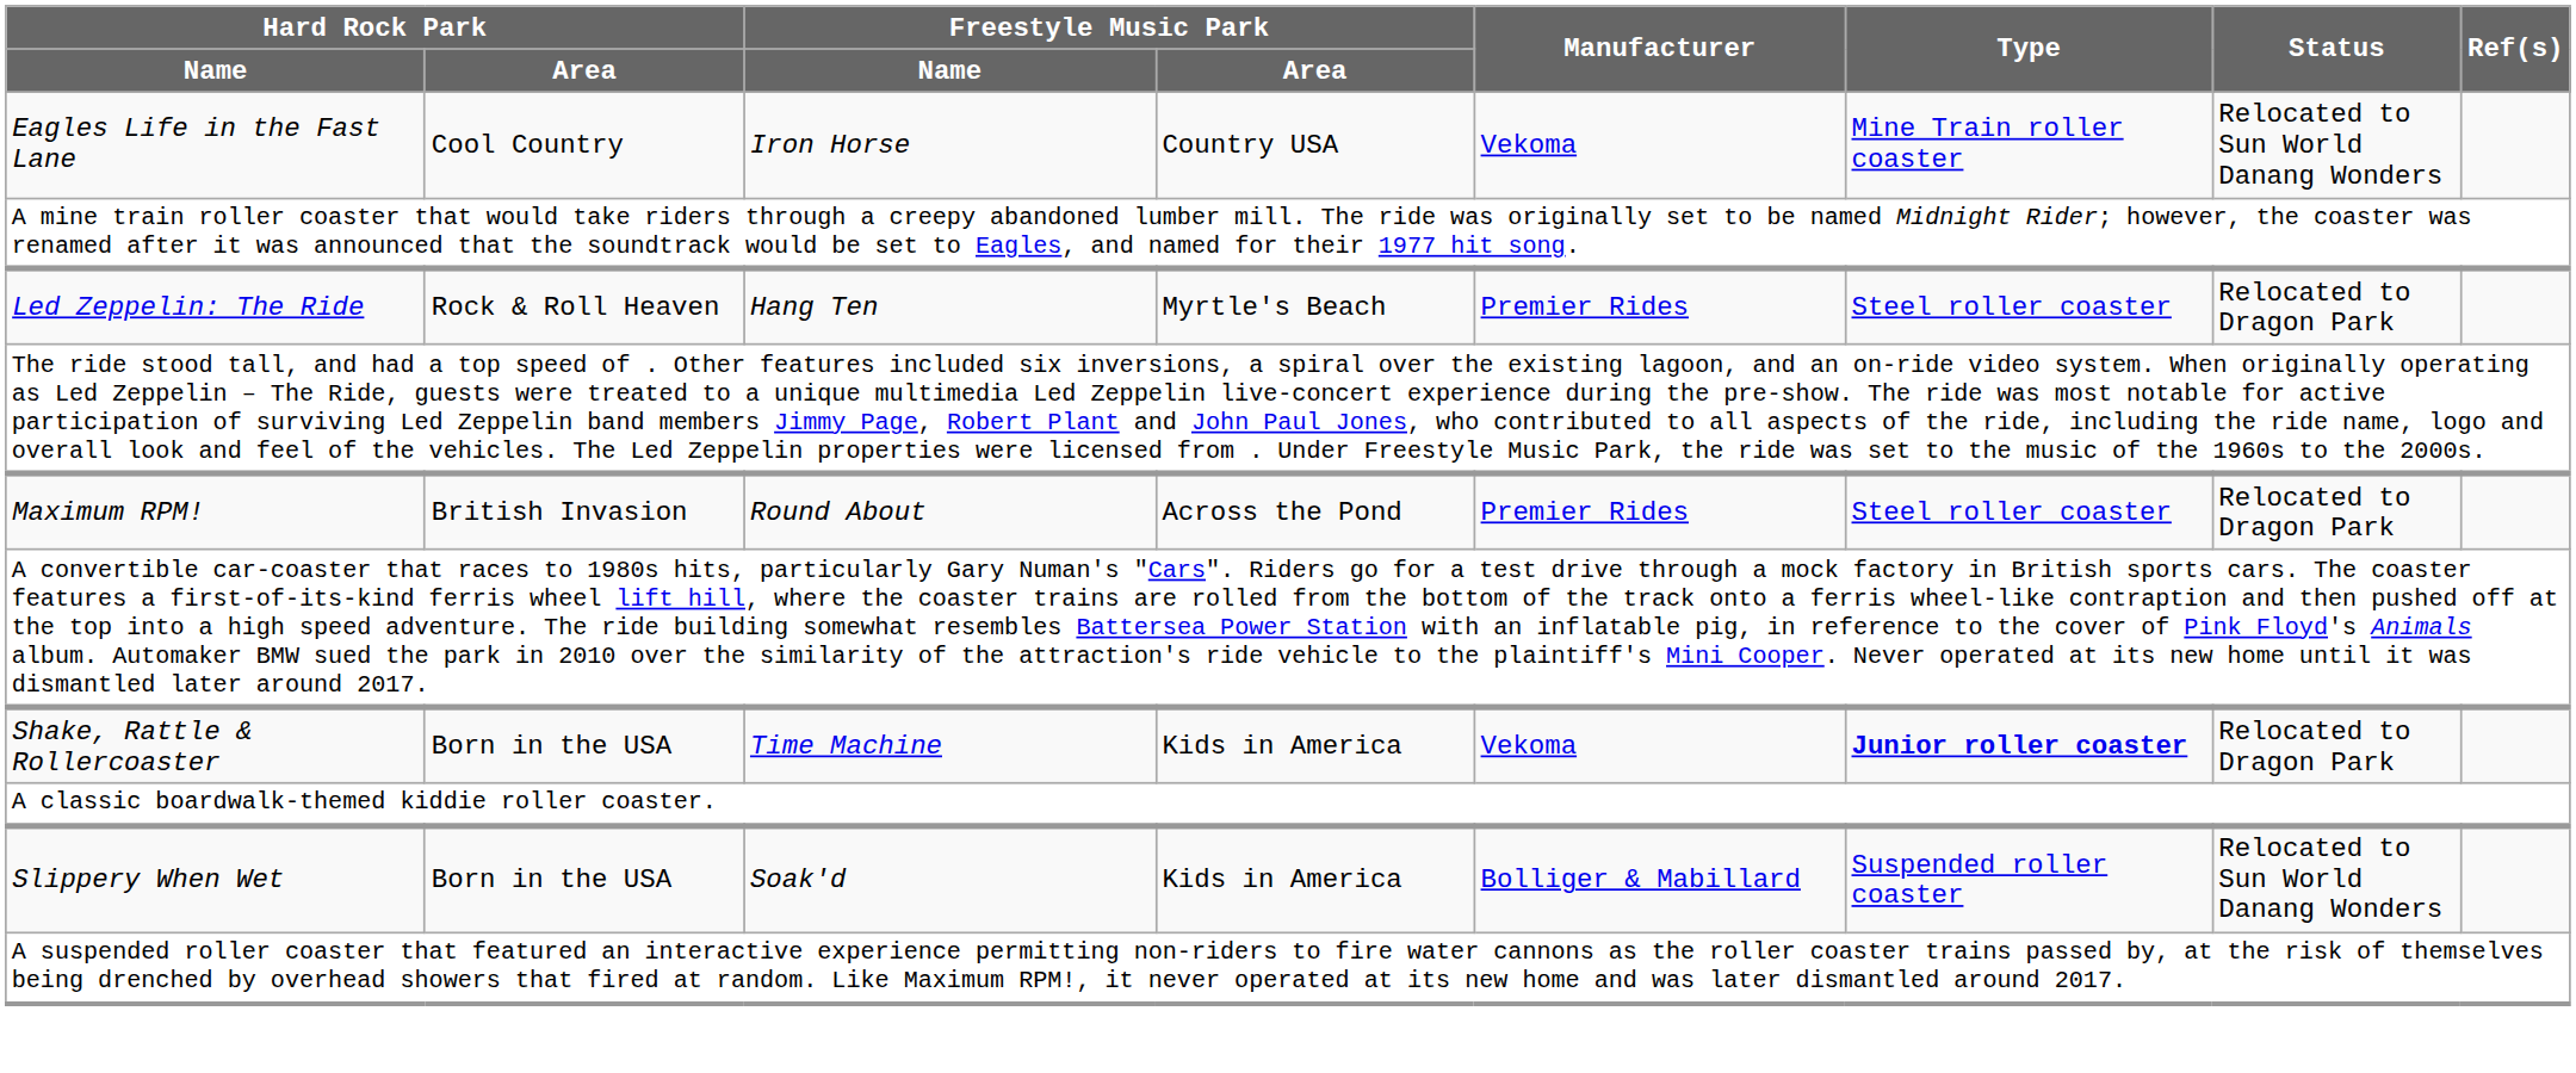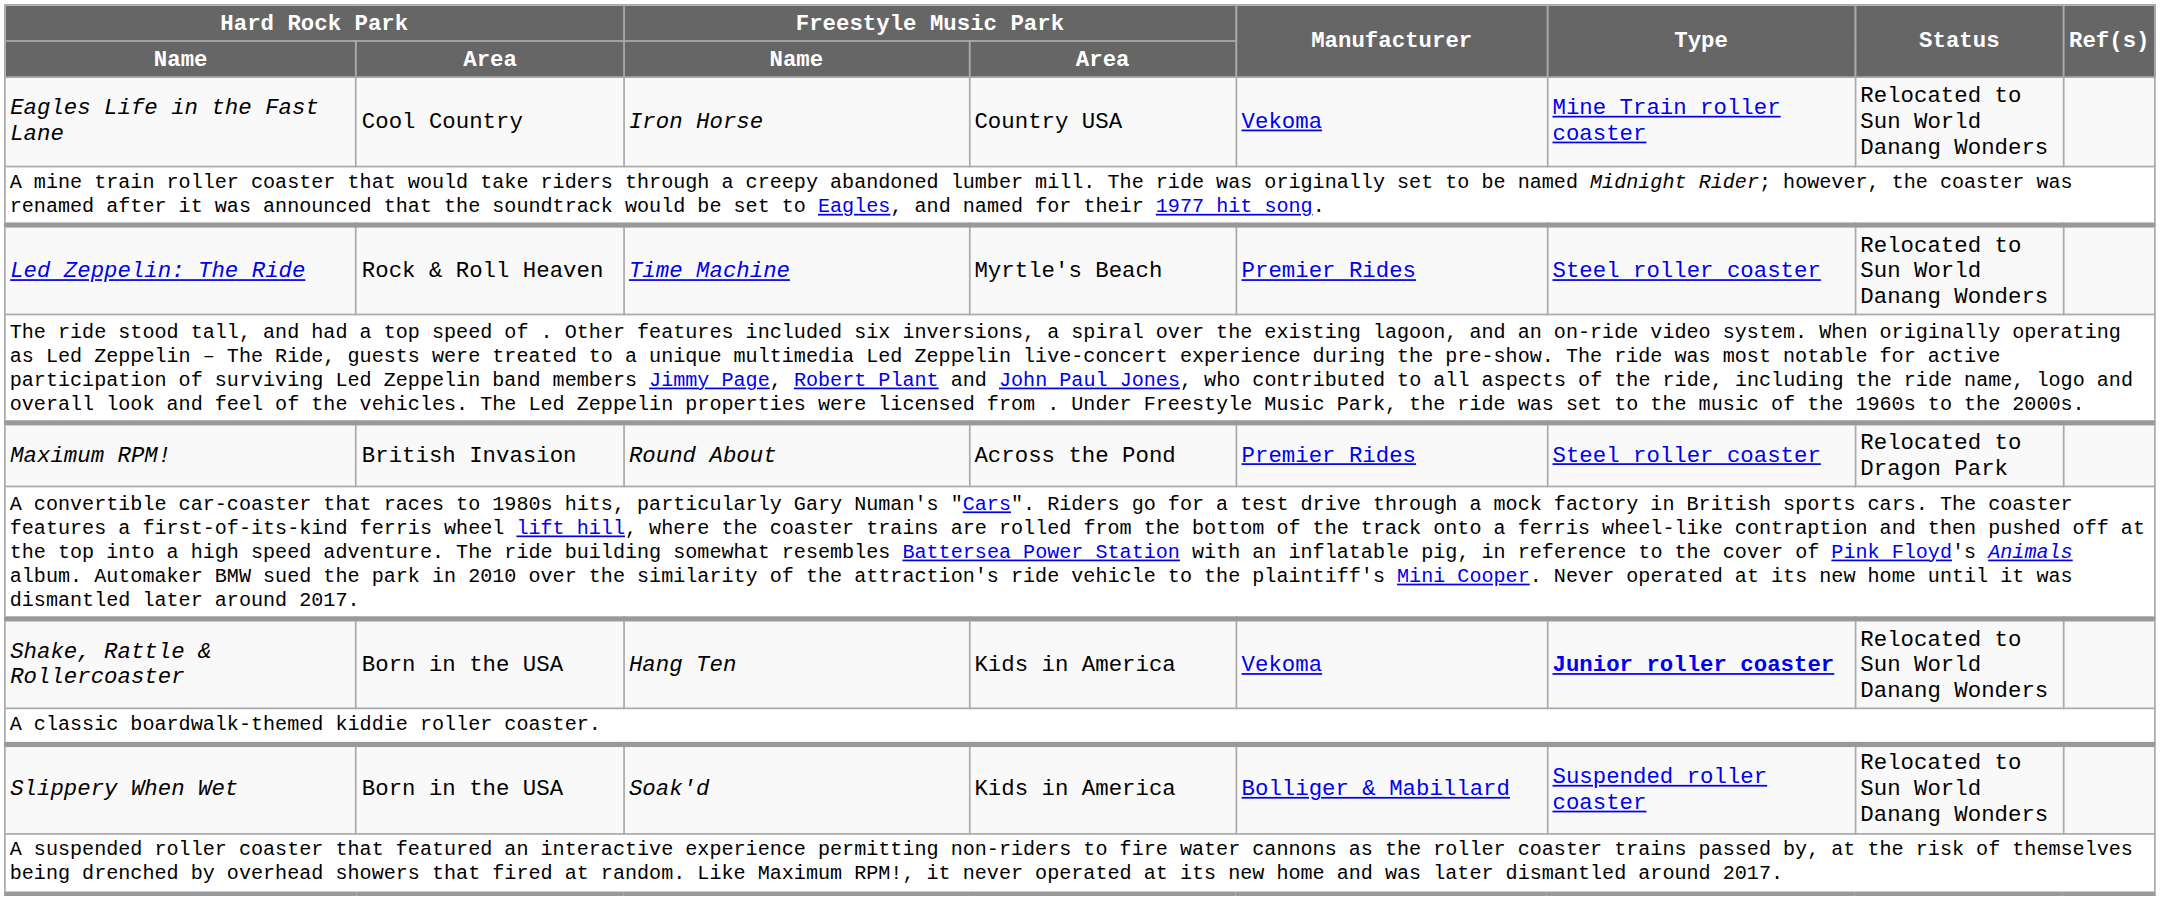Led Zeppelin: The Ride | Freestyle Music Park / Name: Hang Ten -> Time Machine
Led Zeppelin: The Ride | Status: Relocated to Dragon Park -> Relocated to Sun World Danang Wonders
Shake, Rattle & Rollercoaster | Freestyle Music Park / Name: Time Machine -> Hang Ten
Shake, Rattle & Rollercoaster | Status: Relocated to Dragon Park -> Relocated to Sun World Danang Wonders
